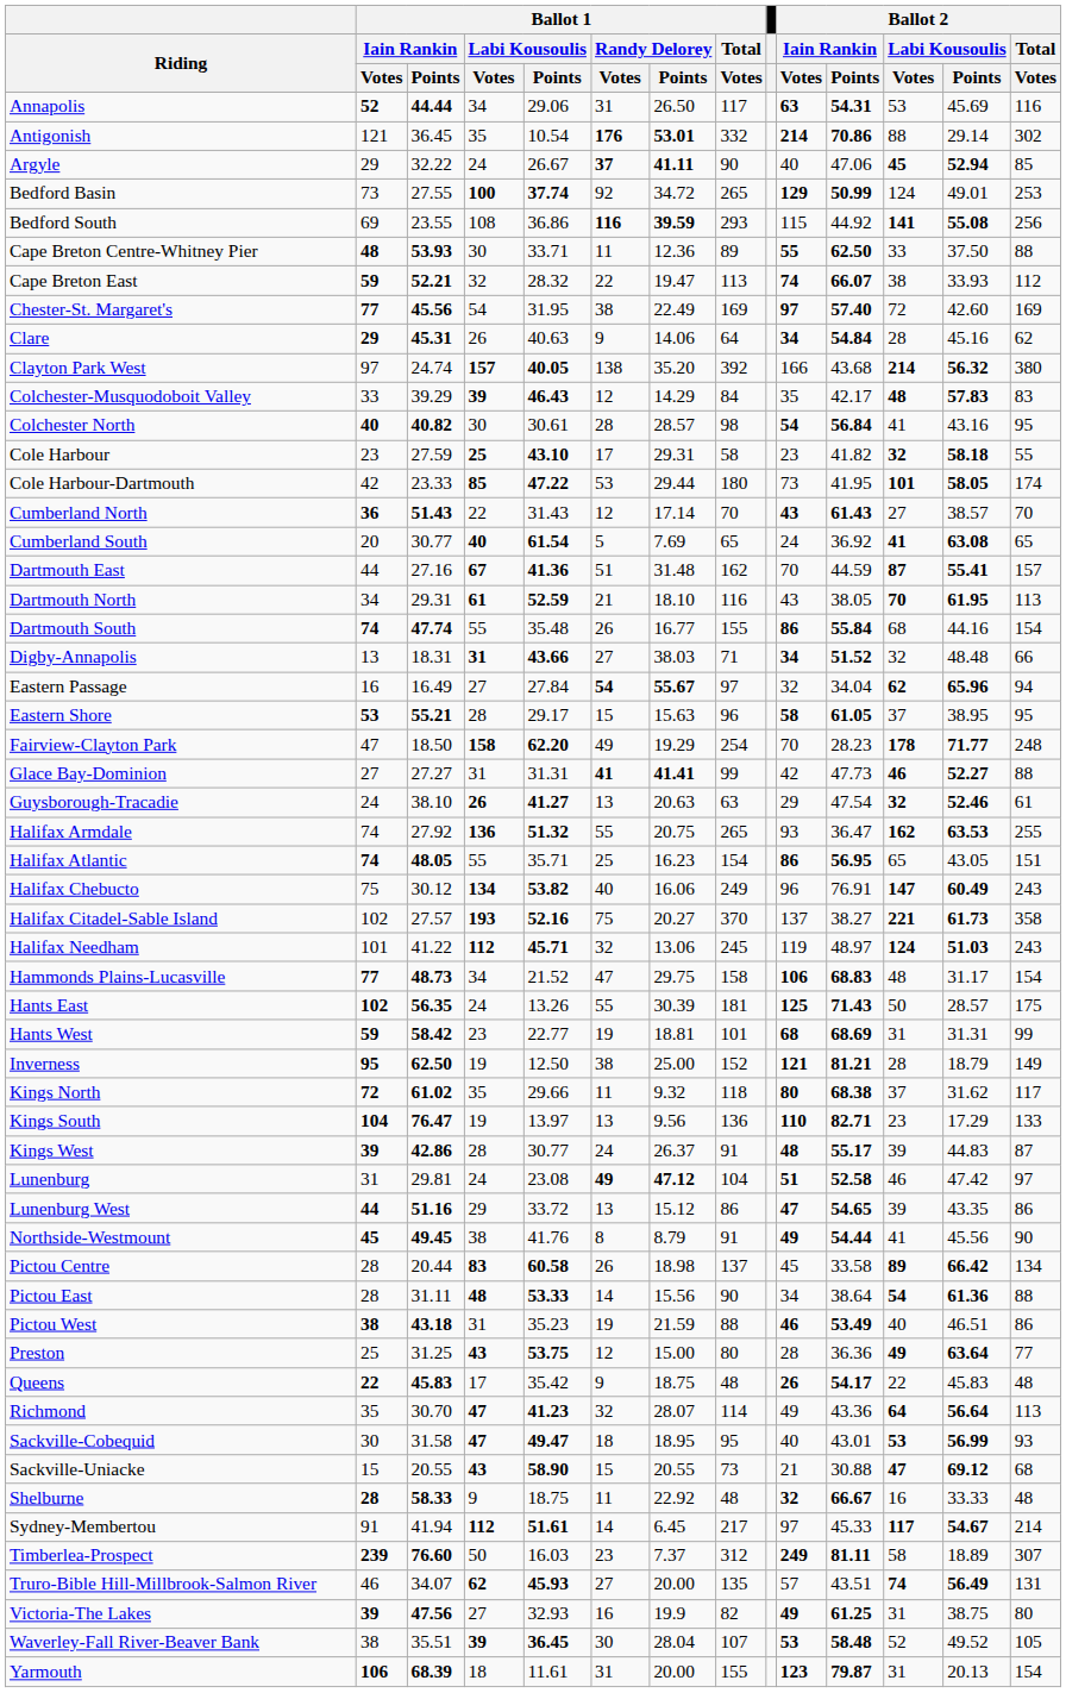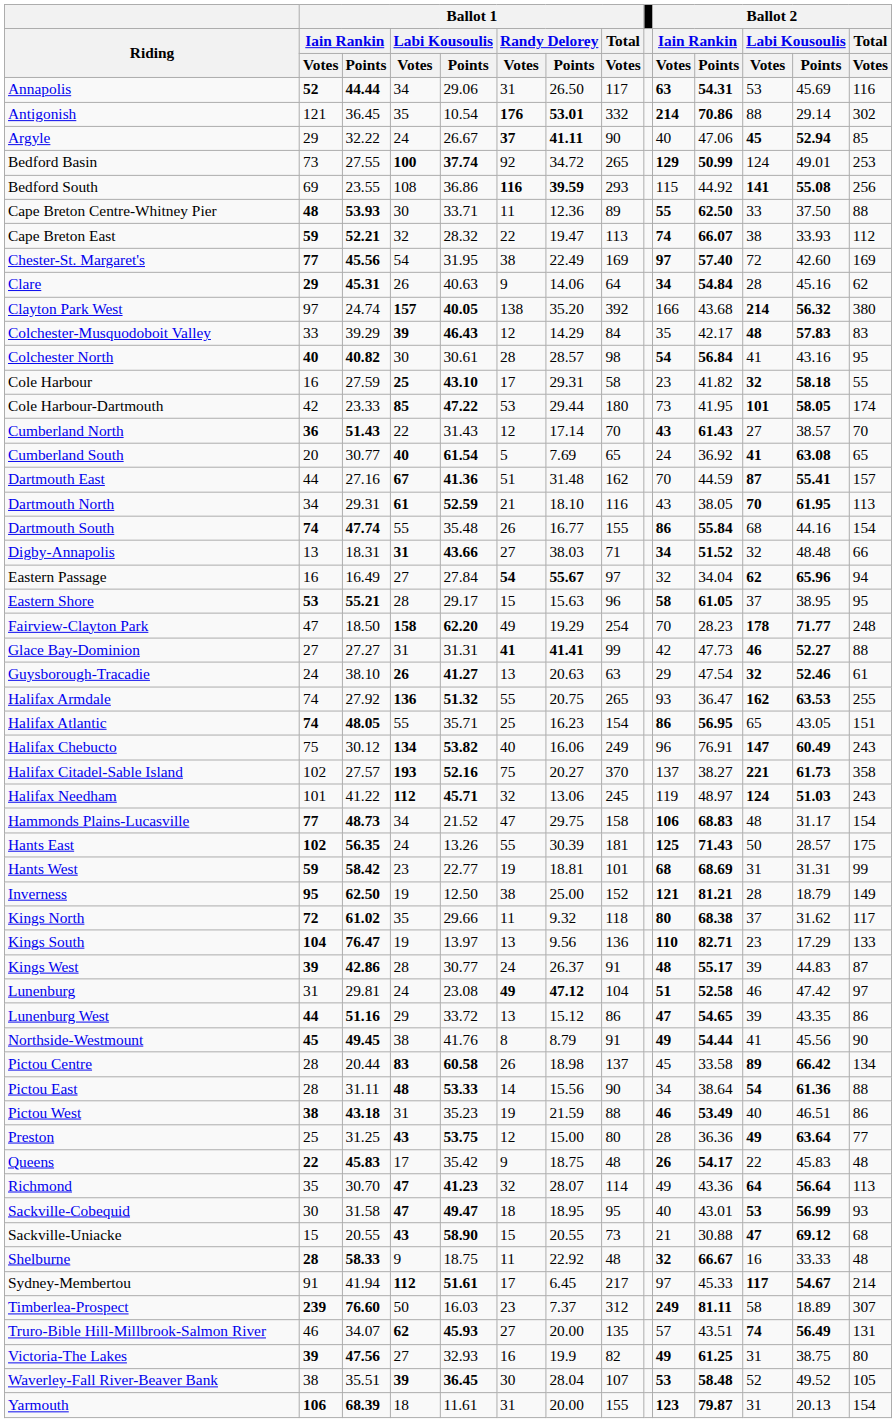Cole Harbour | Ballot 1 / Iain Rankin / Votes: 23 -> 16
Sydney-Membertou | Ballot 1 / Randy Delorey / Votes: 14 -> 17
